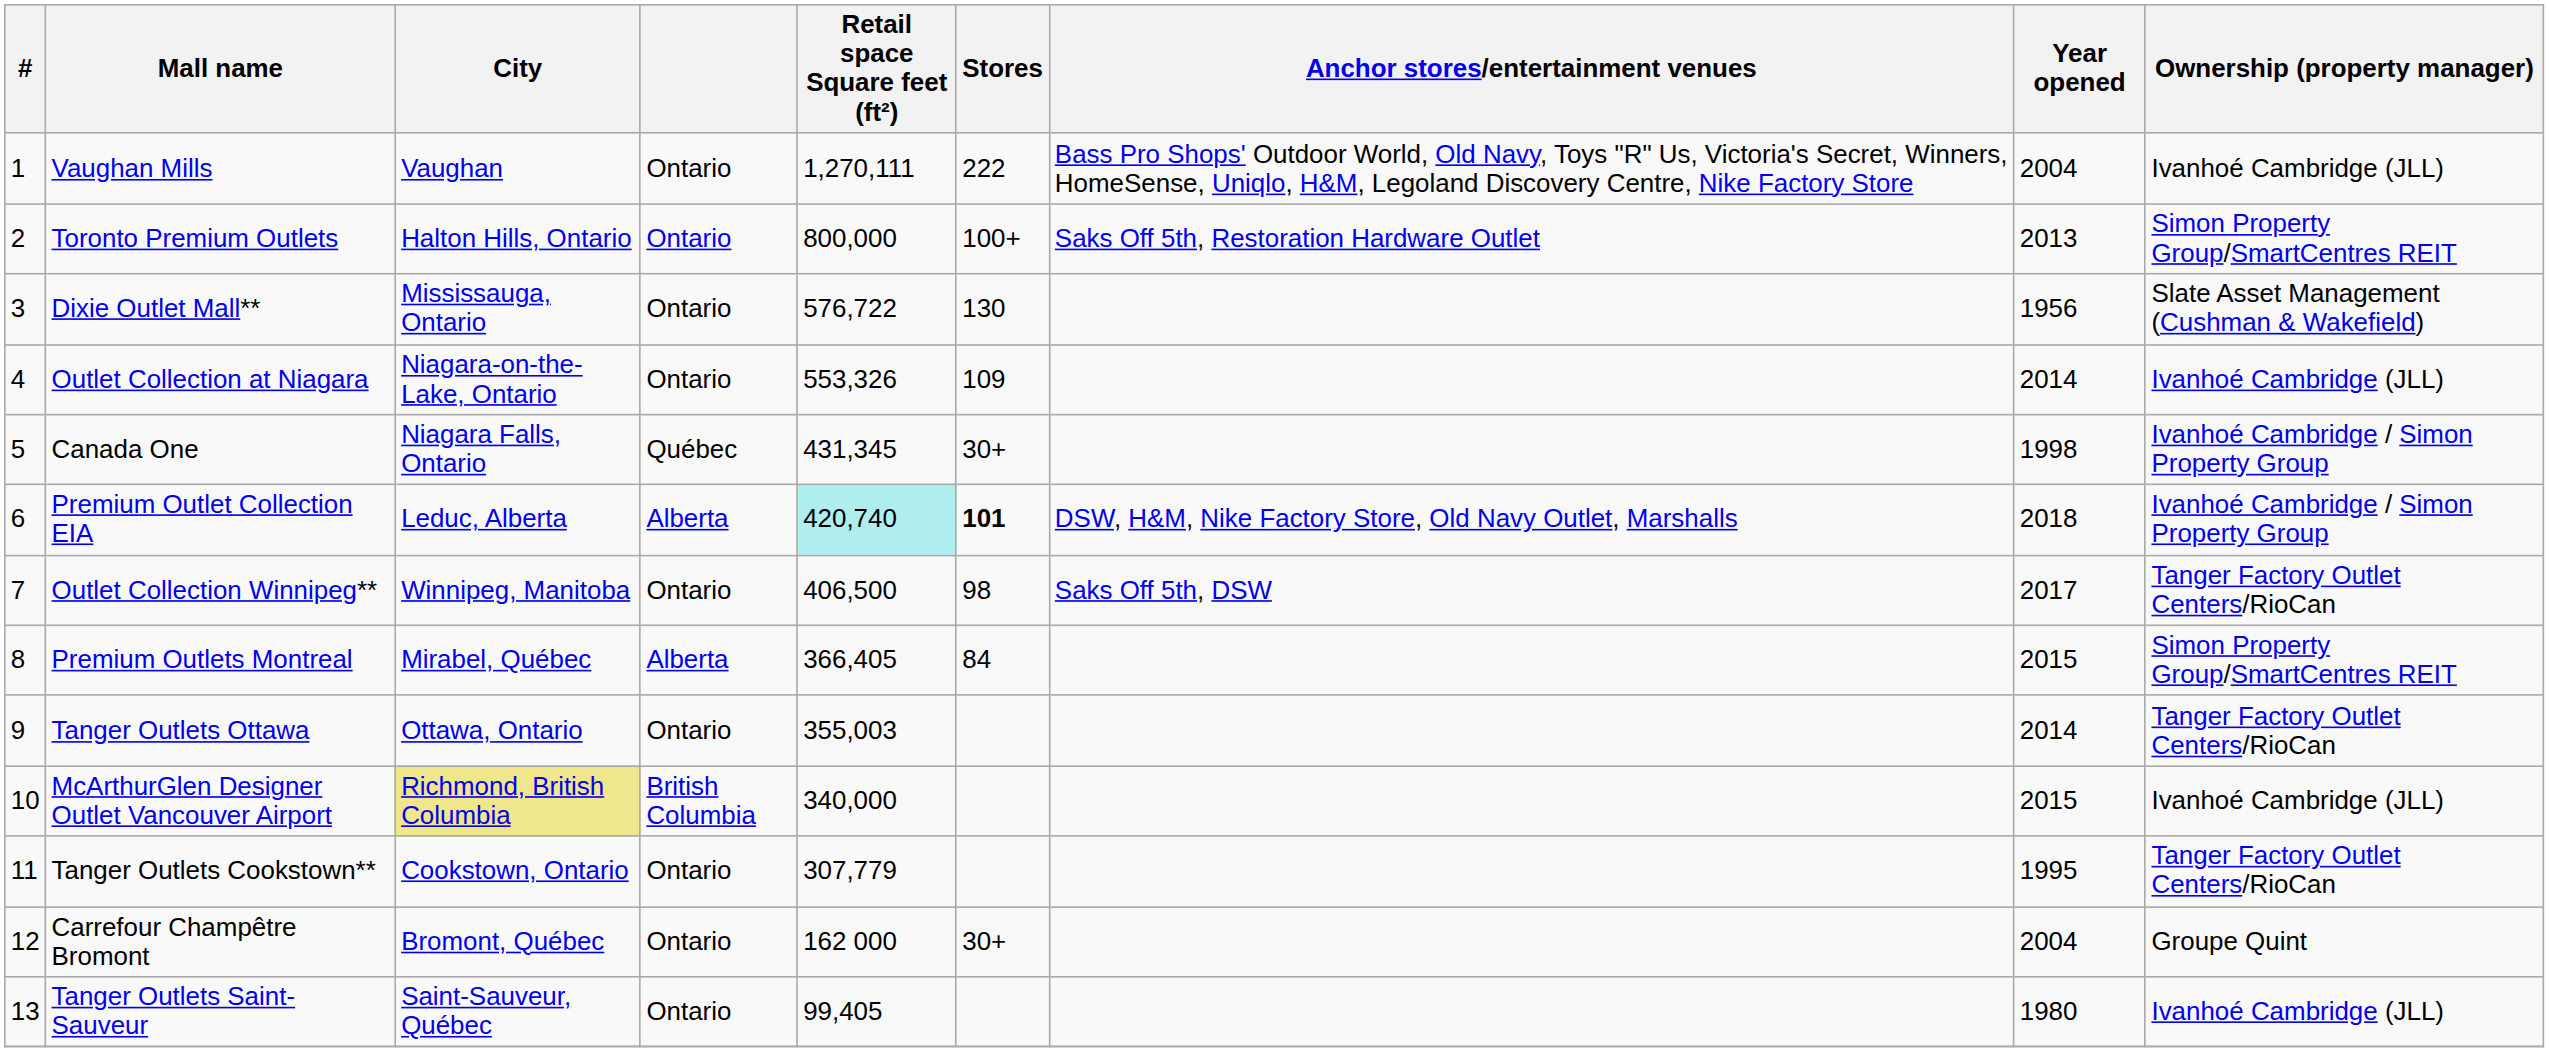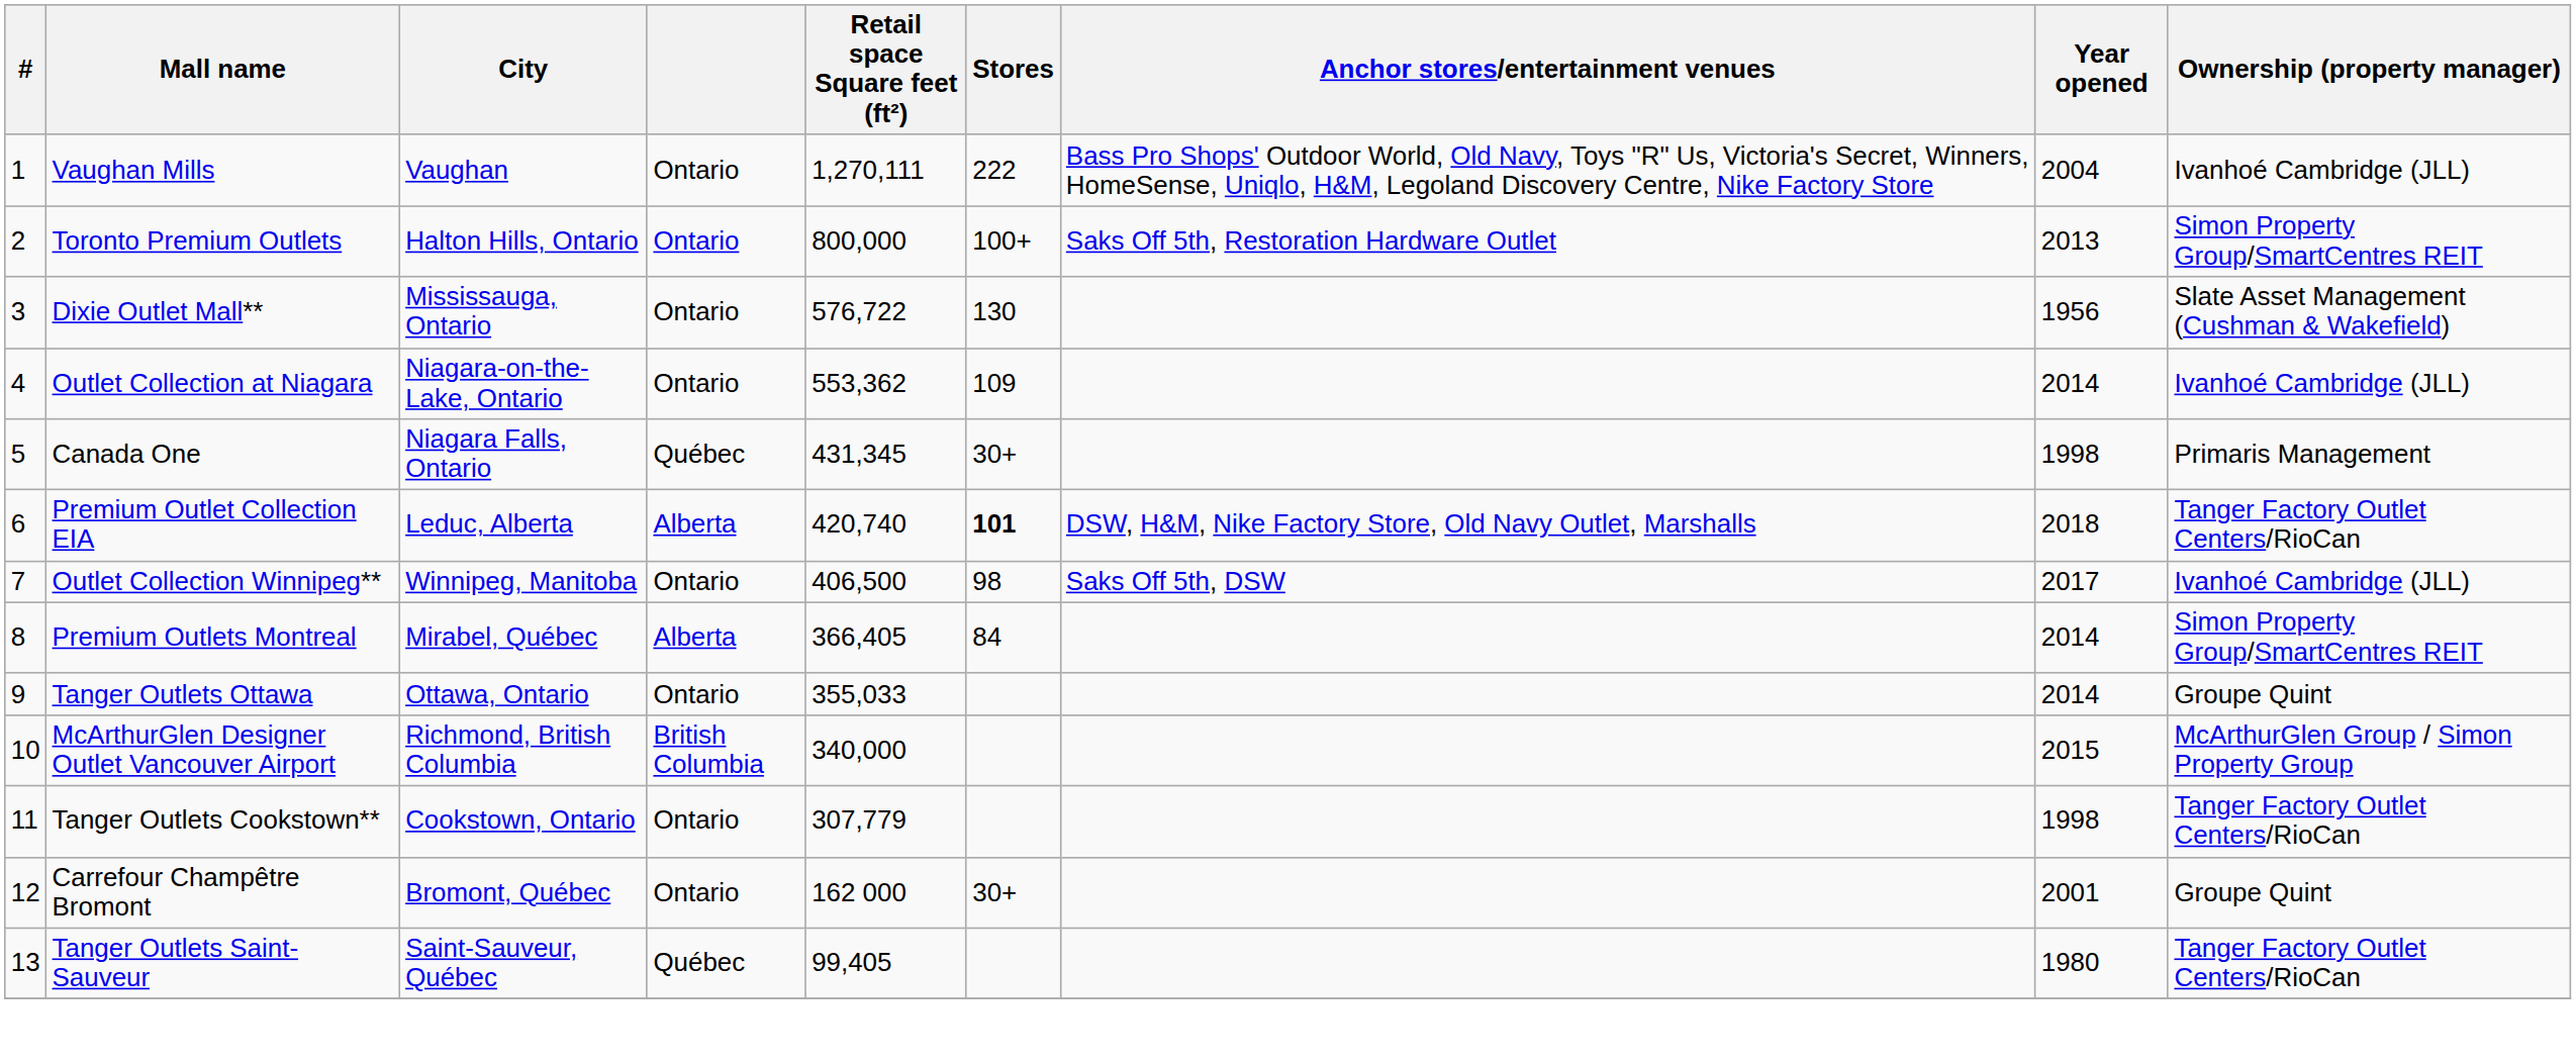Outlet Collection at Niagara | Retail space Square feet (ft²): 553,326 -> 553,362
Canada One | Ownership (property manager): Ivanhoé Cambridge / Simon Property Group -> Primaris Management
Premium Outlet Collection EIA | Retail space Square feet (ft²): paleturquoise background -> no background
Premium Outlet Collection EIA | Ownership (property manager): Ivanhoé Cambridge / Simon Property Group -> Tanger Factory Outlet Centers/RioCan
Outlet Collection Winnipeg** | Ownership (property manager): Tanger Factory Outlet Centers/RioCan -> Ivanhoé Cambridge (JLL)
Premium Outlets Montreal | Year opened: 2015 -> 2014
Tanger Outlets Ottawa | Retail space Square feet (ft²): 355,003 -> 355,033
Tanger Outlets Ottawa | Ownership (property manager): Tanger Factory Outlet Centers/RioCan -> Groupe Quint
McArthurGlen Designer Outlet Vancouver Airport | City: khaki background -> no background
McArthurGlen Designer Outlet Vancouver Airport | Ownership (property manager): Ivanhoé Cambridge (JLL) -> McArthurGlen Group / Simon Property Group
Tanger Outlets Cookstown** | Year opened: 1995 -> 1998
Carrefour Champêtre Bromont | Year opened: 2004 -> 2001
Tanger Outlets Saint-Sauveur | column 4: Ontario -> Québec
Tanger Outlets Saint-Sauveur | Ownership (property manager): Ivanhoé Cambridge (JLL) -> Tanger Factory Outlet Centers/RioCan
